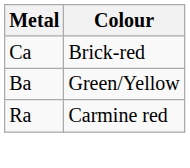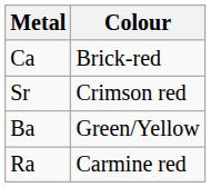+ row: Sr | Crimson red
